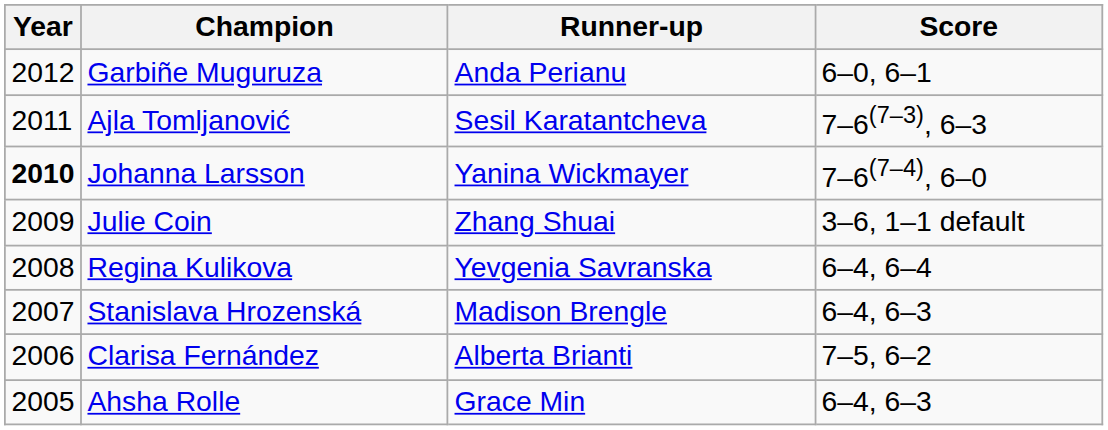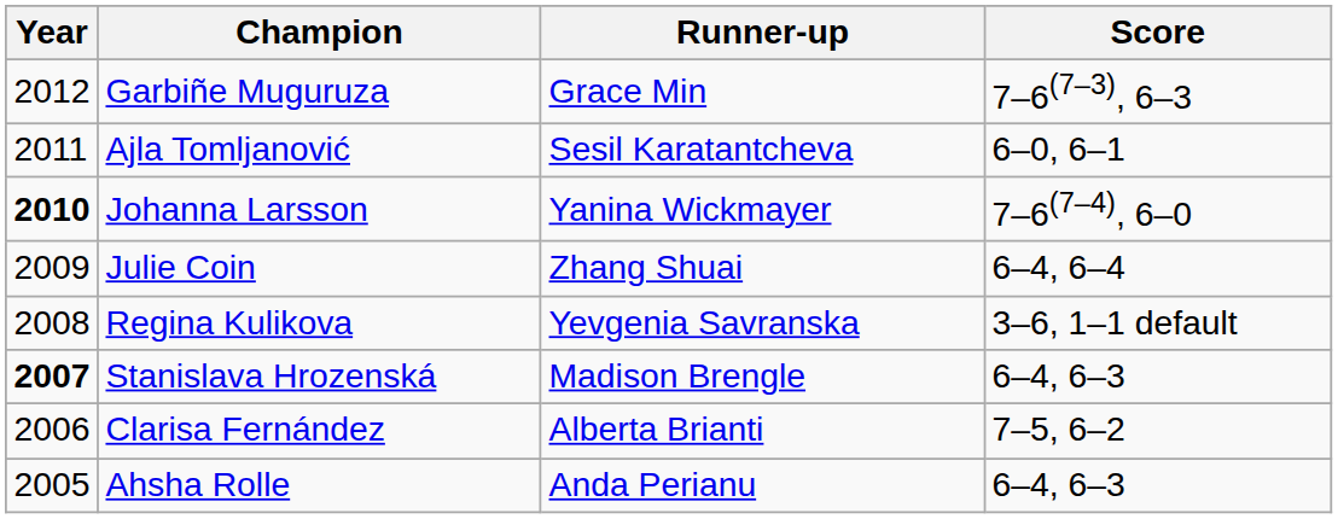Garbiñe Muguruza | Runner-up: Anda Perianu -> Grace Min
Garbiñe Muguruza | Score: 6–0, 6–1 -> 7–6(7–3), 6–3
Ajla Tomljanović | Score: 7–6(7–3), 6–3 -> 6–0, 6–1
Julie Coin | Score: 3–6, 1–1 default -> 6–4, 6–4
Regina Kulikova | Score: 6–4, 6–4 -> 3–6, 1–1 default
Stanislava Hrozenská | Year: normal -> bold
Ahsha Rolle | Runner-up: Grace Min -> Anda Perianu
